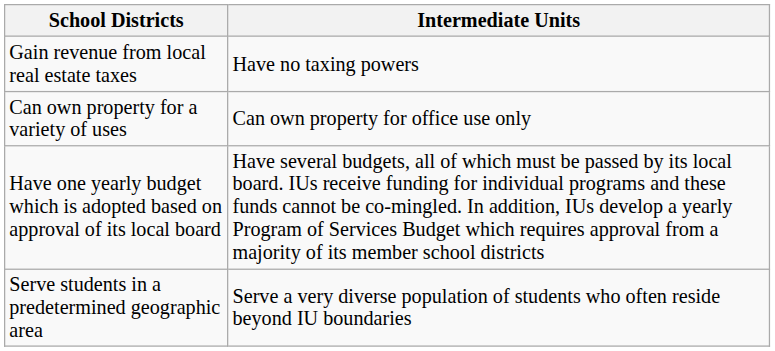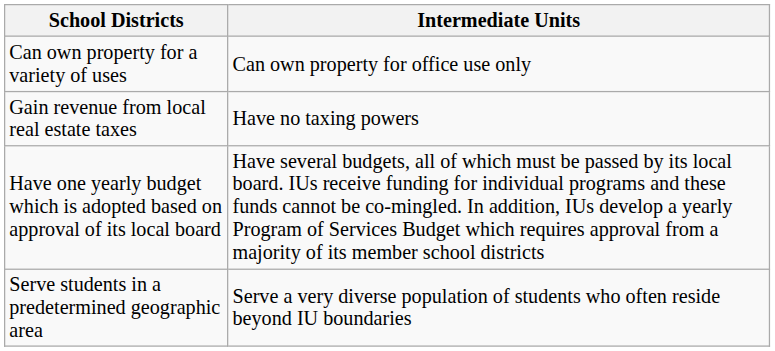rows swapped: Gain revenue from local real estate taxes <-> Can own property for a variety of uses
